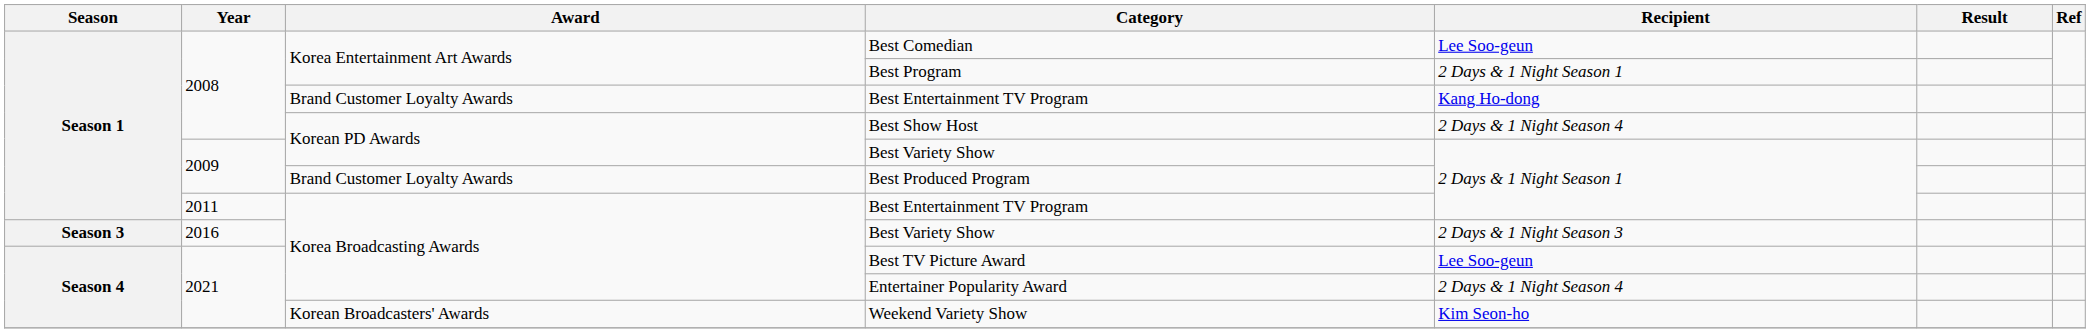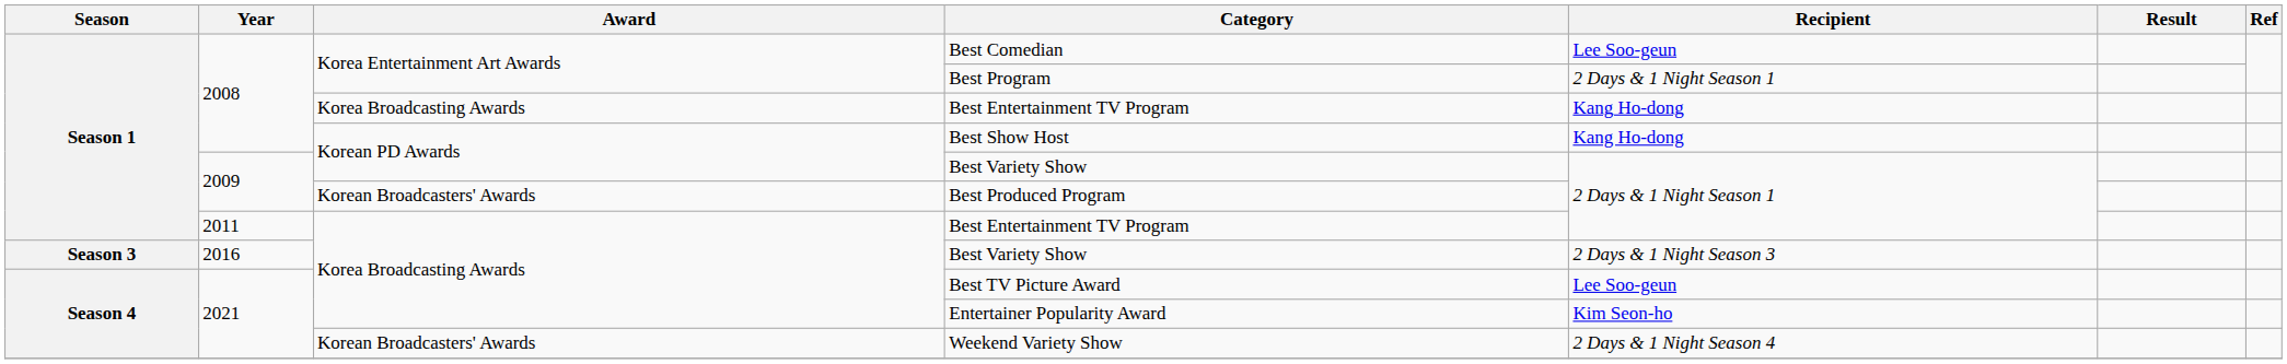2008 / Best Entertainment TV Program | Award: Brand Customer Loyalty Awards -> Korea Broadcasting Awards
Best Show Host | Recipient: 2 Days & 1 Night Season 4 -> Kang Ho-dong
Best Produced Program | Award: Brand Customer Loyalty Awards -> Korean Broadcasters' Awards
Entertainer Popularity Award | Recipient: 2 Days & 1 Night Season 4 -> Kim Seon-ho
Weekend Variety Show | Recipient: Kim Seon-ho -> 2 Days & 1 Night Season 4
